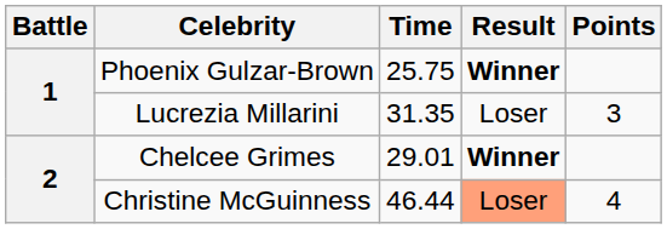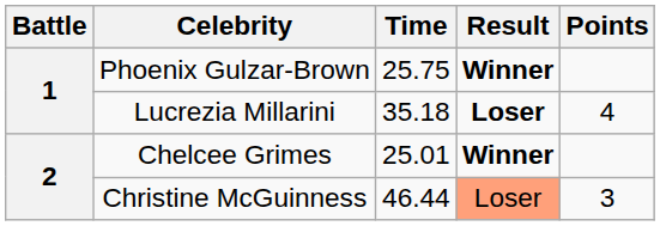Lucrezia Millarini | Time: 31.35 -> 35.18
Lucrezia Millarini | Result: normal -> bold
Lucrezia Millarini | Points: 3 -> 4
Chelcee Grimes | Time: 29.01 -> 25.01
Christine McGuinness | Points: 4 -> 3
